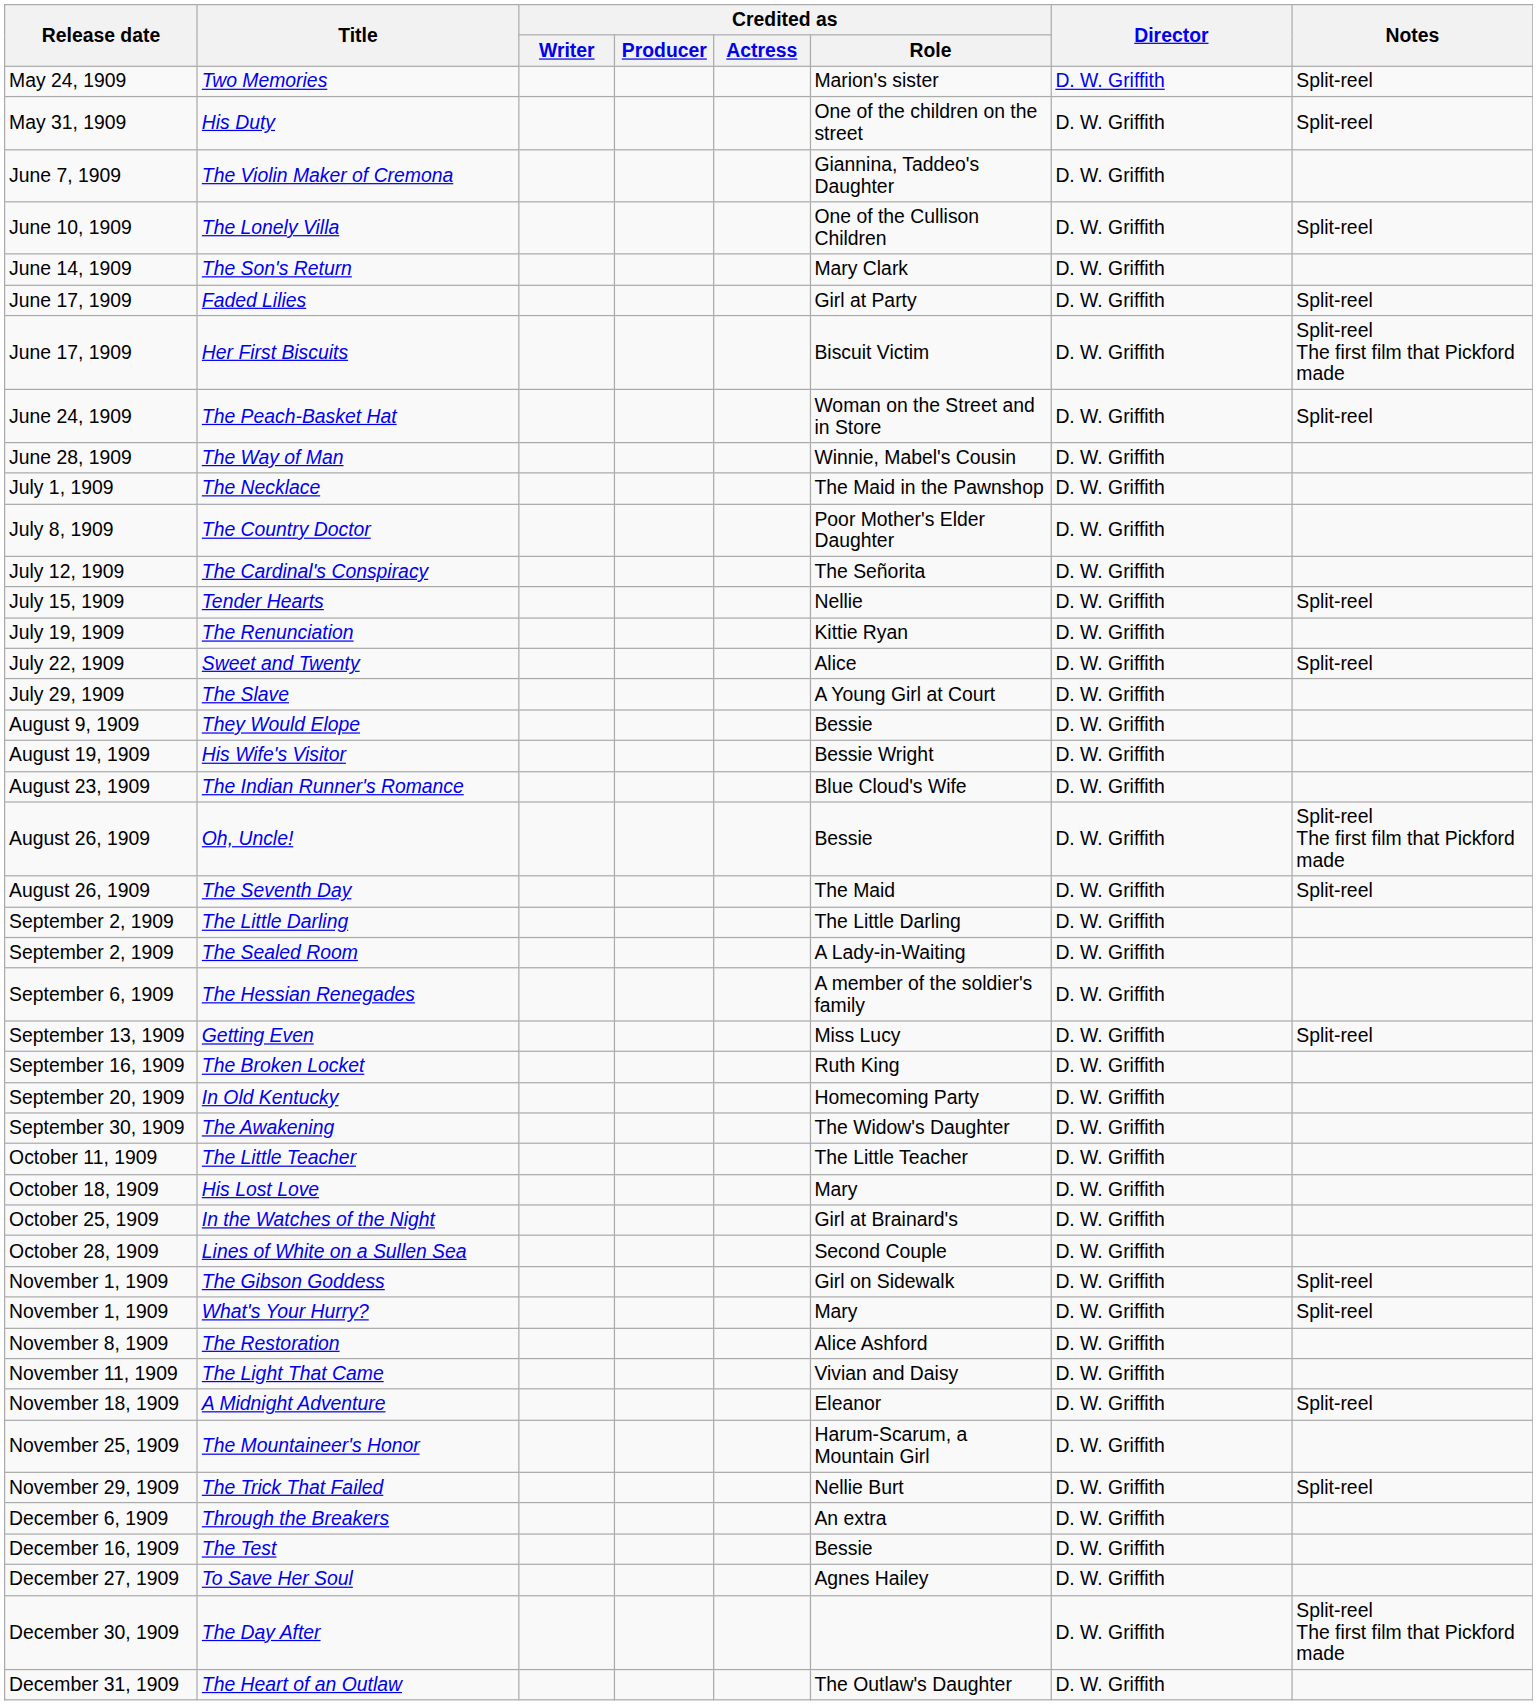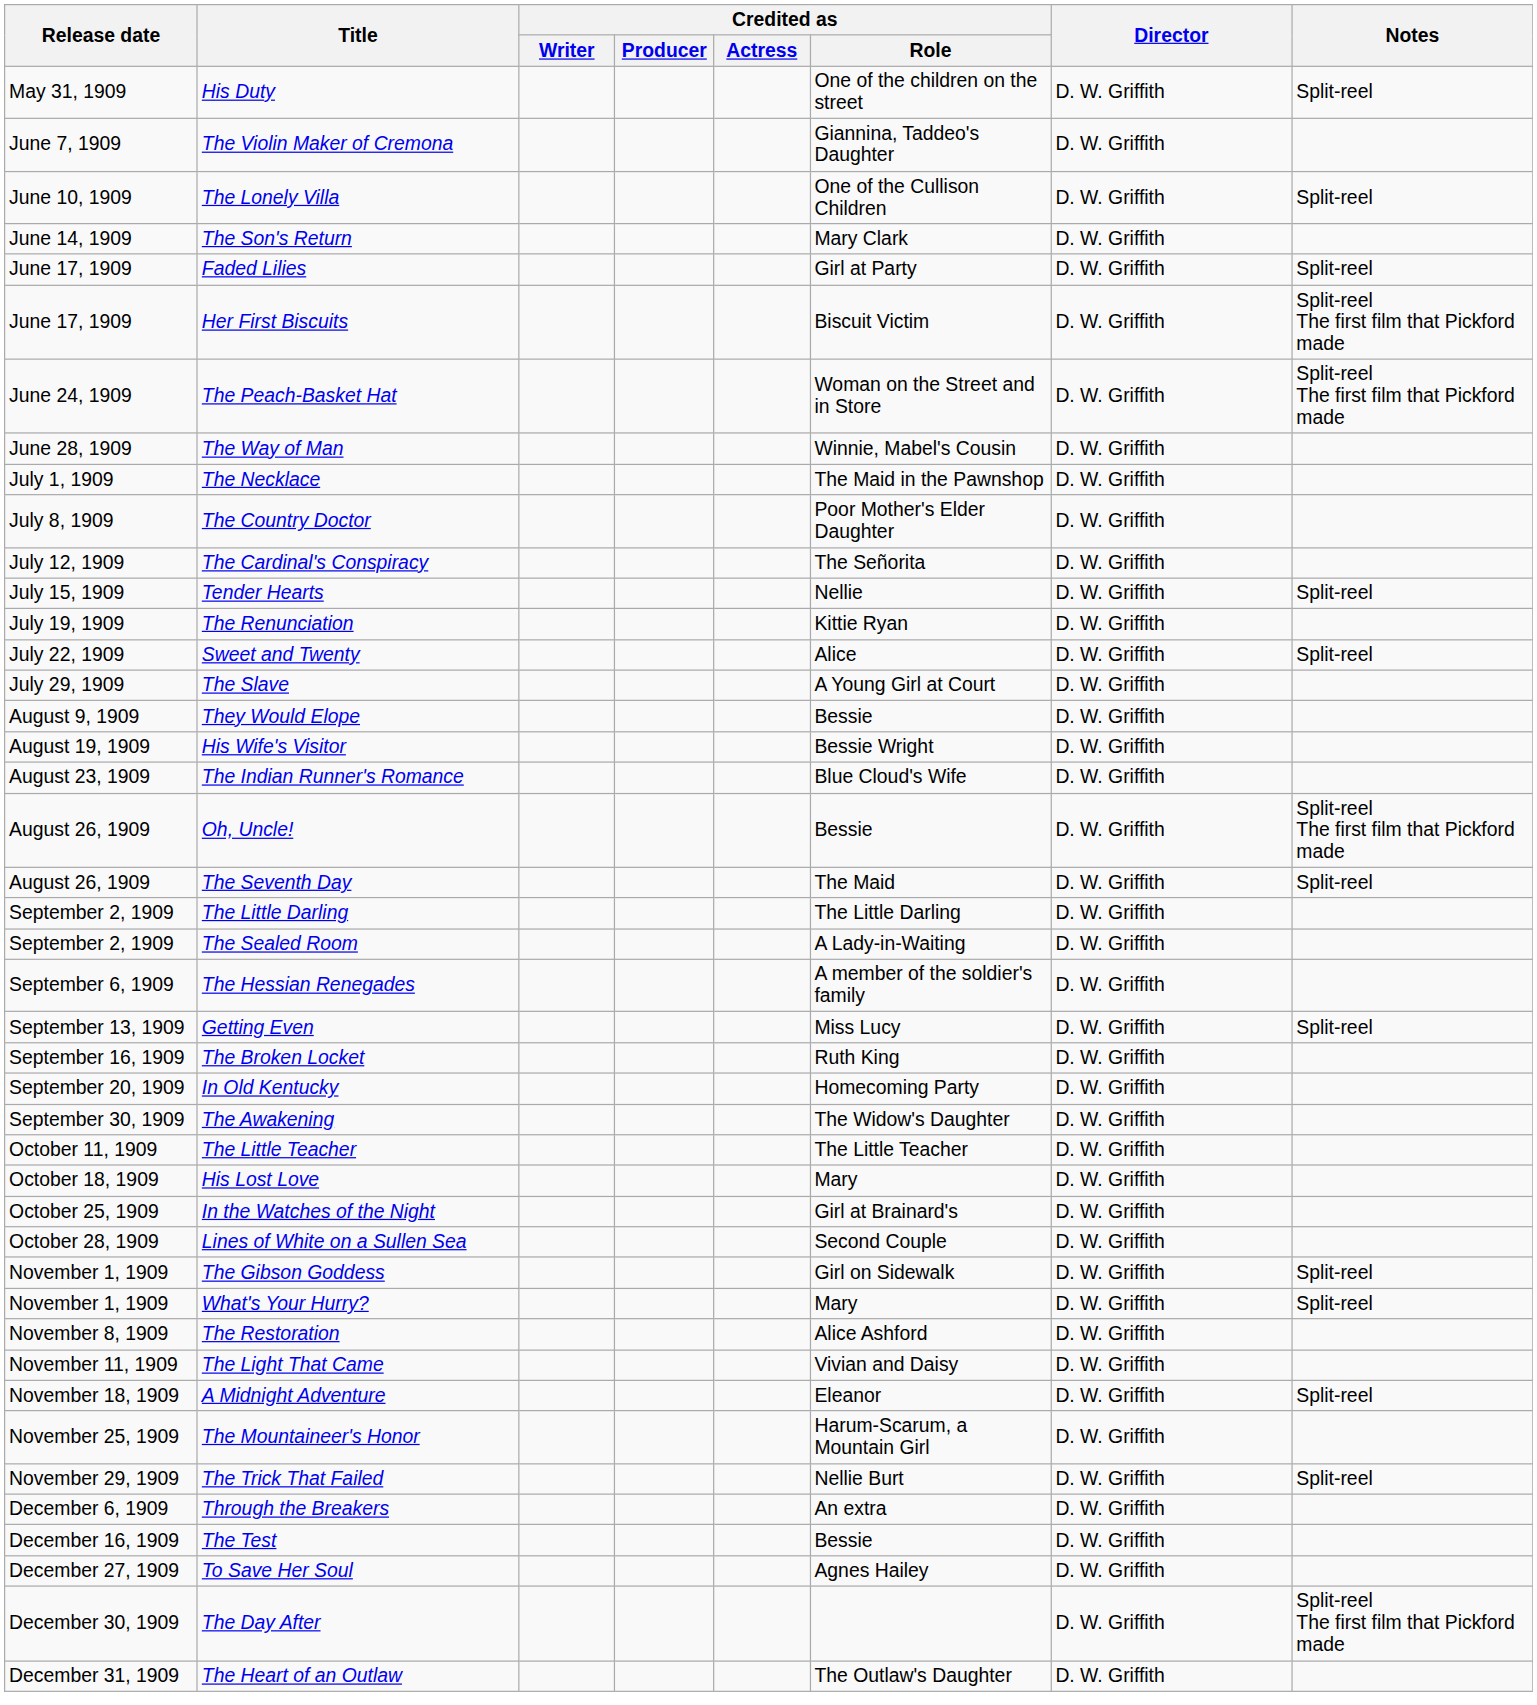- row: May 24, 1909 | Two Memories | Marion's sister | D. W. Griffith | Split-reel
The Peach-Basket Hat | Notes: Split-reel -> Split-reel The first film that Pickford made
